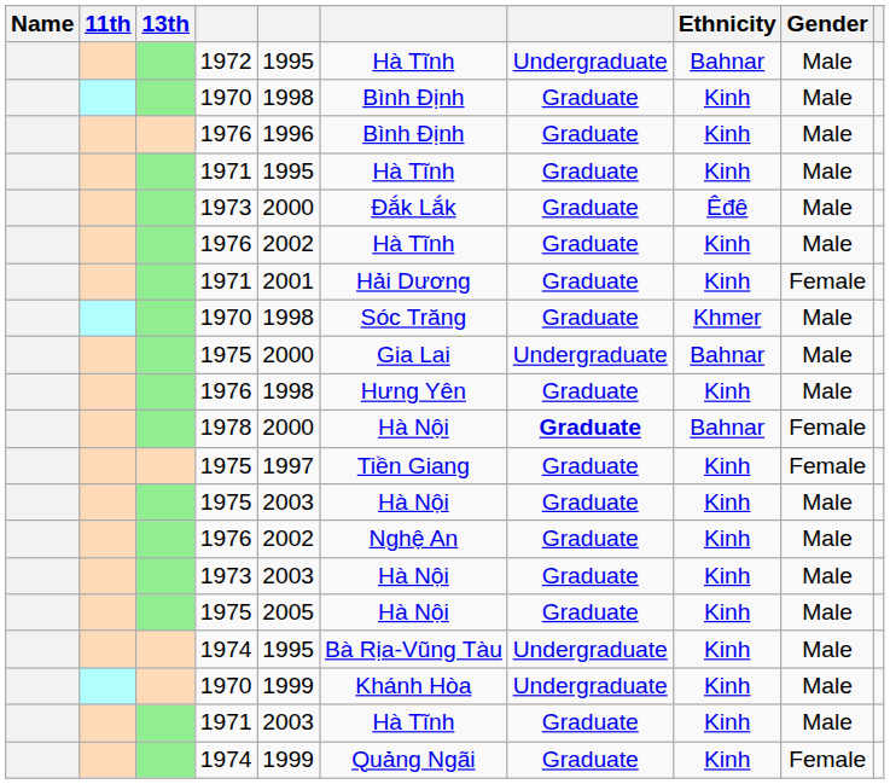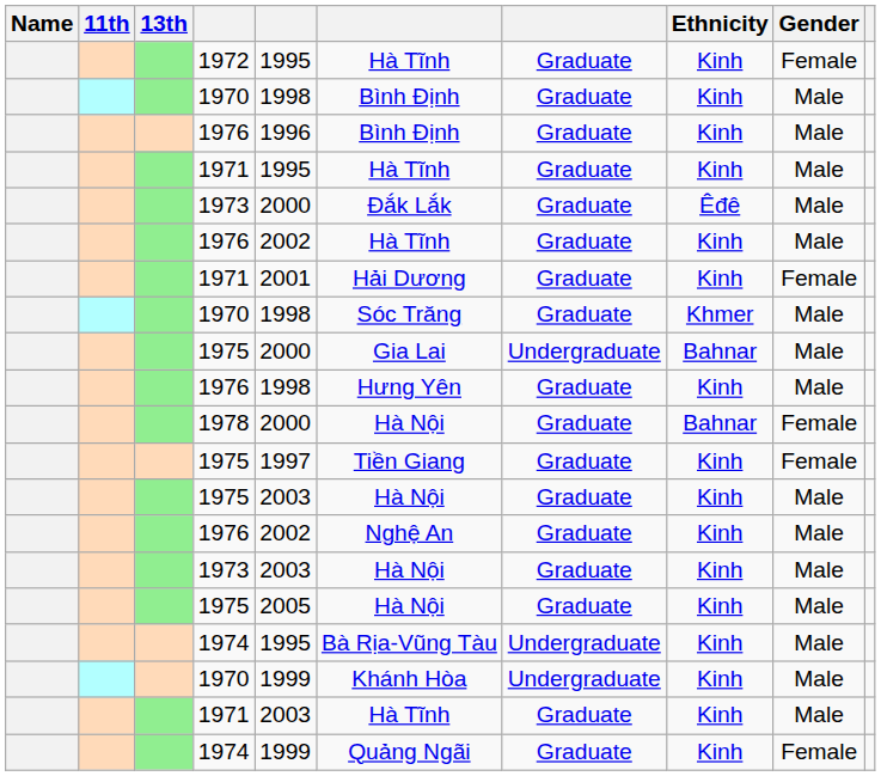1972 | column 7: Undergraduate -> Graduate
1972 | Ethnicity: Bahnar -> Kinh
1972 | Gender: Male -> Female
1978 | column 7: bold -> normal
